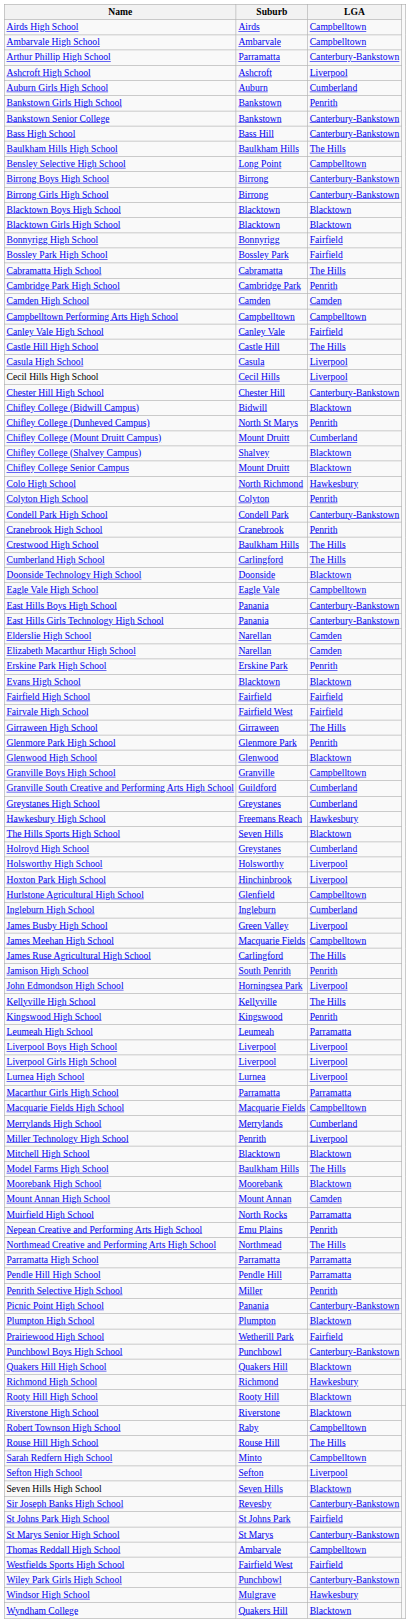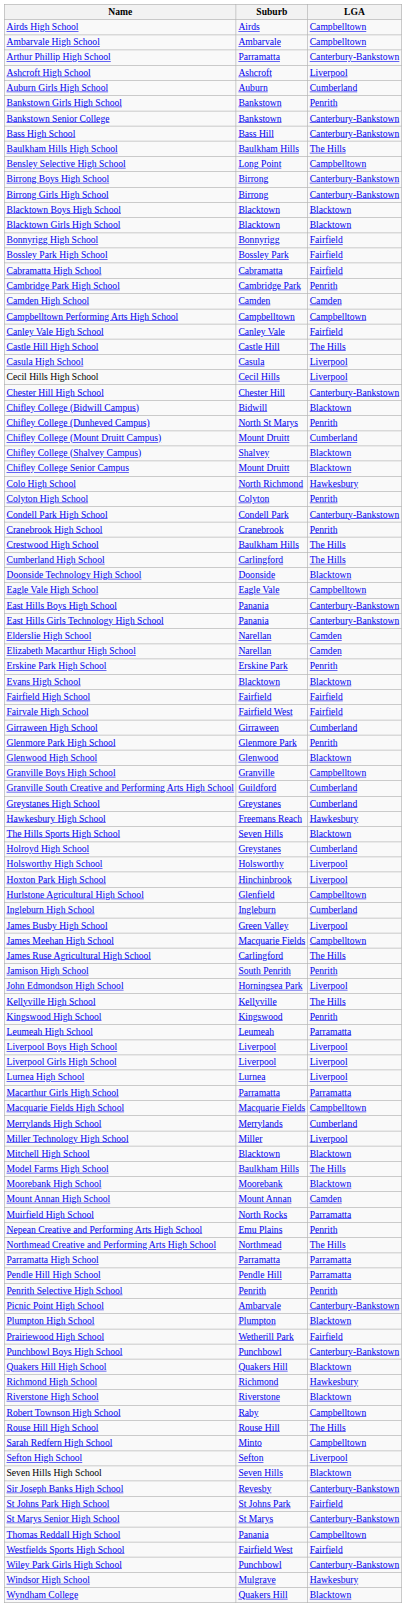Cabramatta High School | LGA: The Hills -> Fairfield
Girraween High School | LGA: The Hills -> Cumberland
Miller Technology High School | Suburb: Penrith -> Miller
Penrith Selective High School | Suburb: Miller -> Penrith
Picnic Point High School | Suburb: Panania -> Ambarvale
- row: Rooty Hill High School | Rooty Hill | Blacktown
Thomas Reddall High School | Suburb: Ambarvale -> Panania
